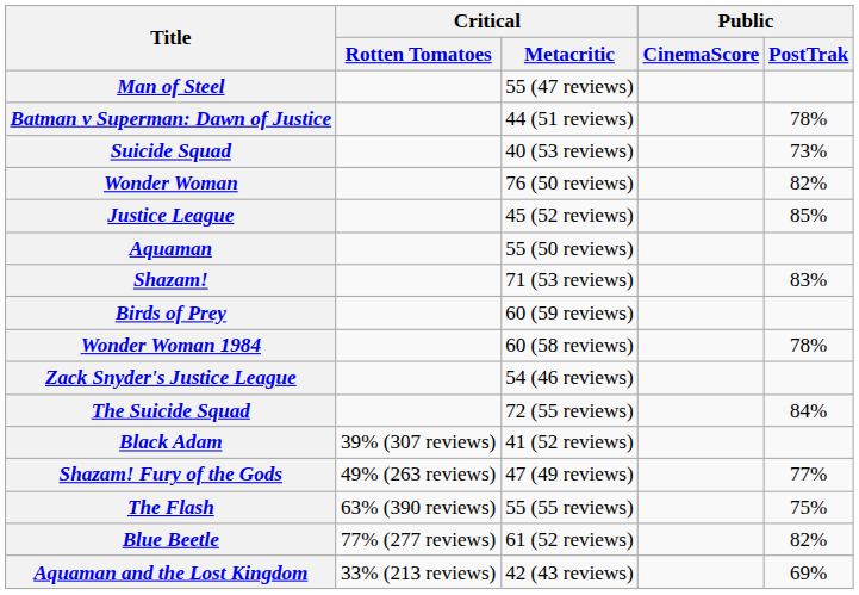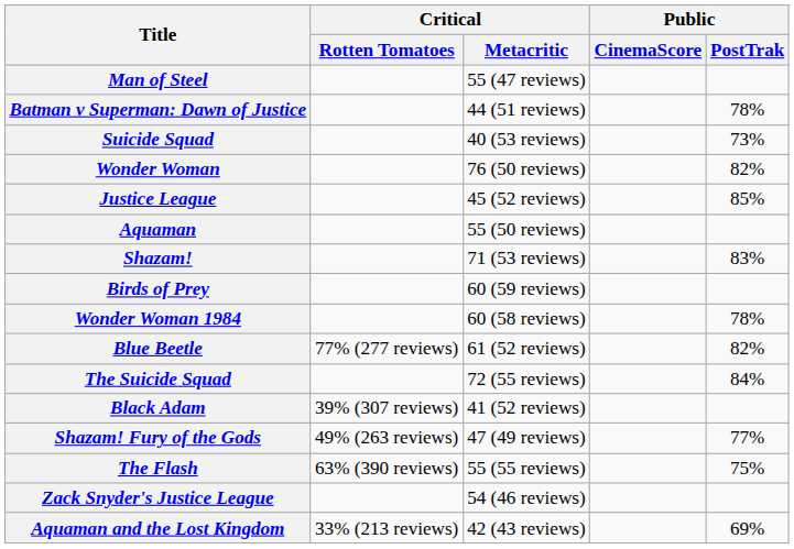rows swapped: Zack Snyder's Justice League <-> Blue Beetle
